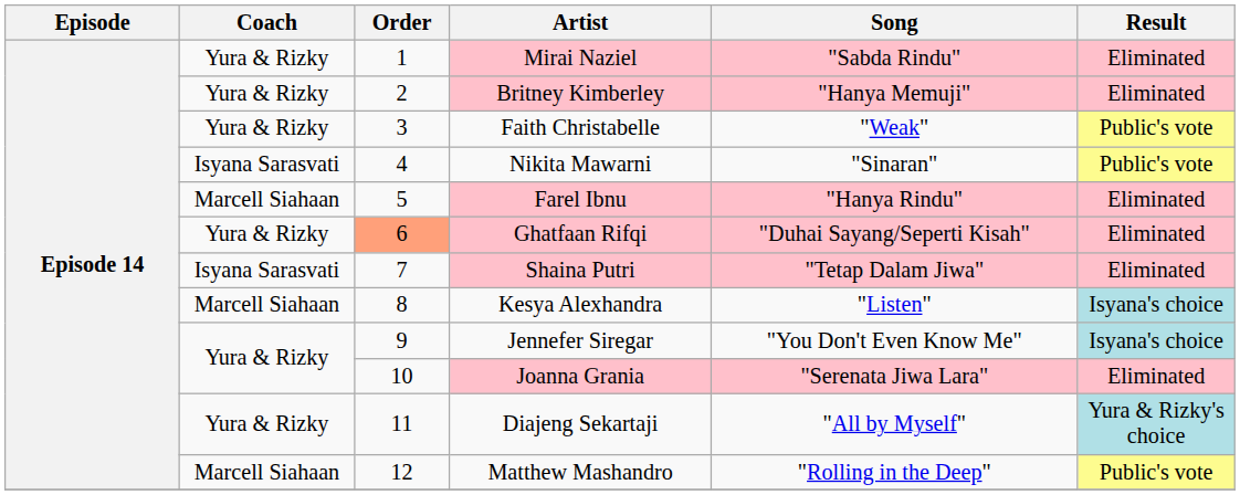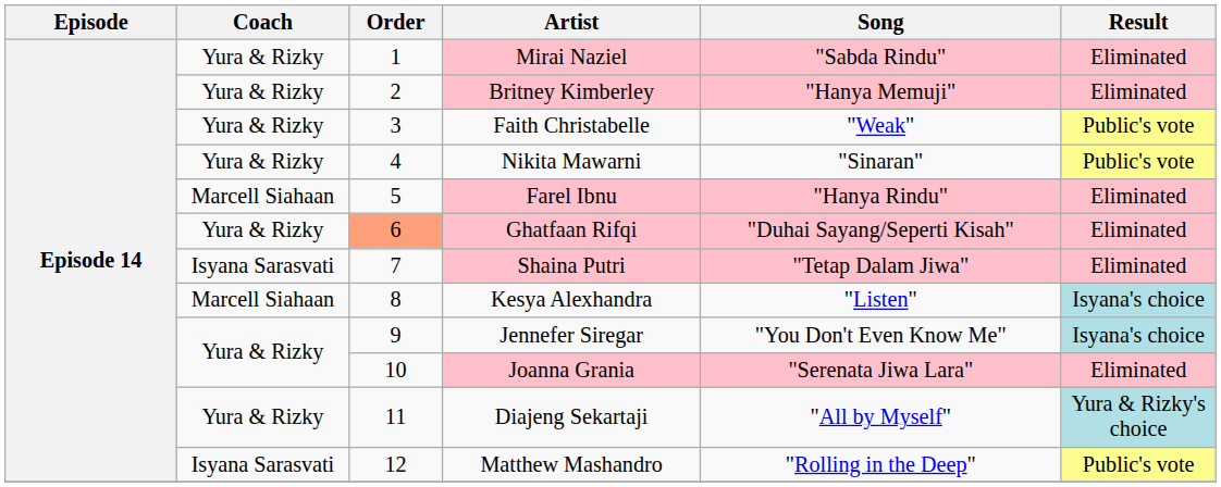Nikita Mawarni | Coach: Isyana Sarasvati -> Yura & Rizky
Matthew Mashandro | Coach: Marcell Siahaan -> Isyana Sarasvati
